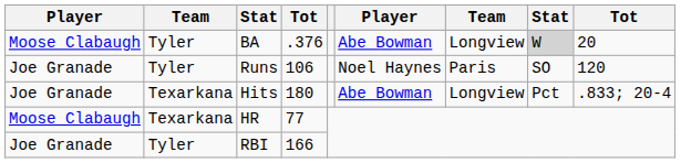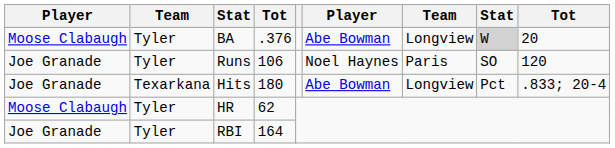HR | column 2: Texarkana -> Tyler
HR | column 4: 77 -> 62
RBI | column 4: 166 -> 164
